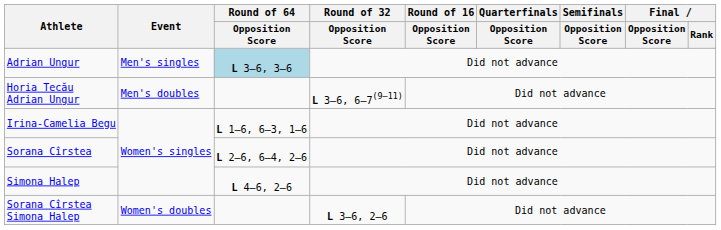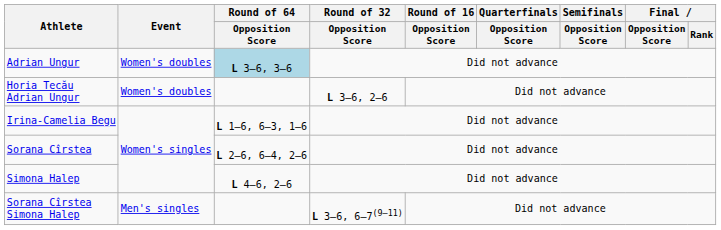Adrian Ungur | Event: Men's singles -> Women's doubles
Horia Tecău Adrian Ungur | Event: Men's doubles -> Women's doubles
Horia Tecău Adrian Ungur | Round of 32 / Opposition Score: L 3–6, 6–7(9–11) -> L 3–6, 2–6
Sorana Cîrstea Simona Halep | Event: Women's doubles -> Men's singles
Sorana Cîrstea Simona Halep | Round of 32 / Opposition Score: L 3–6, 2–6 -> L 3–6, 6–7(9–11)
